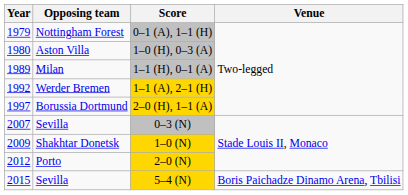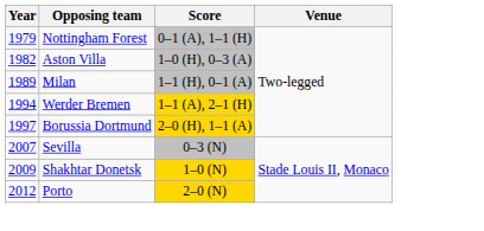1–0 (H), 0–3 (A) | Year: 1980 -> 1982
1–1 (A), 2–1 (H) | Year: 1992 -> 1994
- row: 2015 | Sevilla | 5–4 (N) | Boris Paichadze Dinamo Arena, Tbilisi
